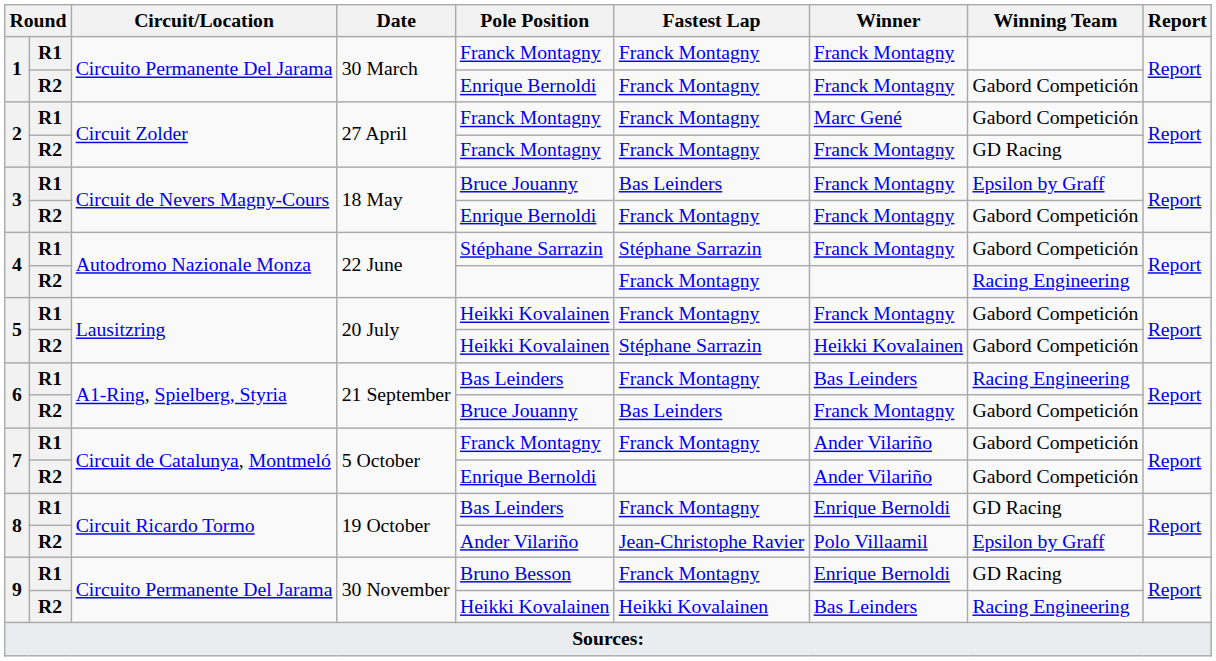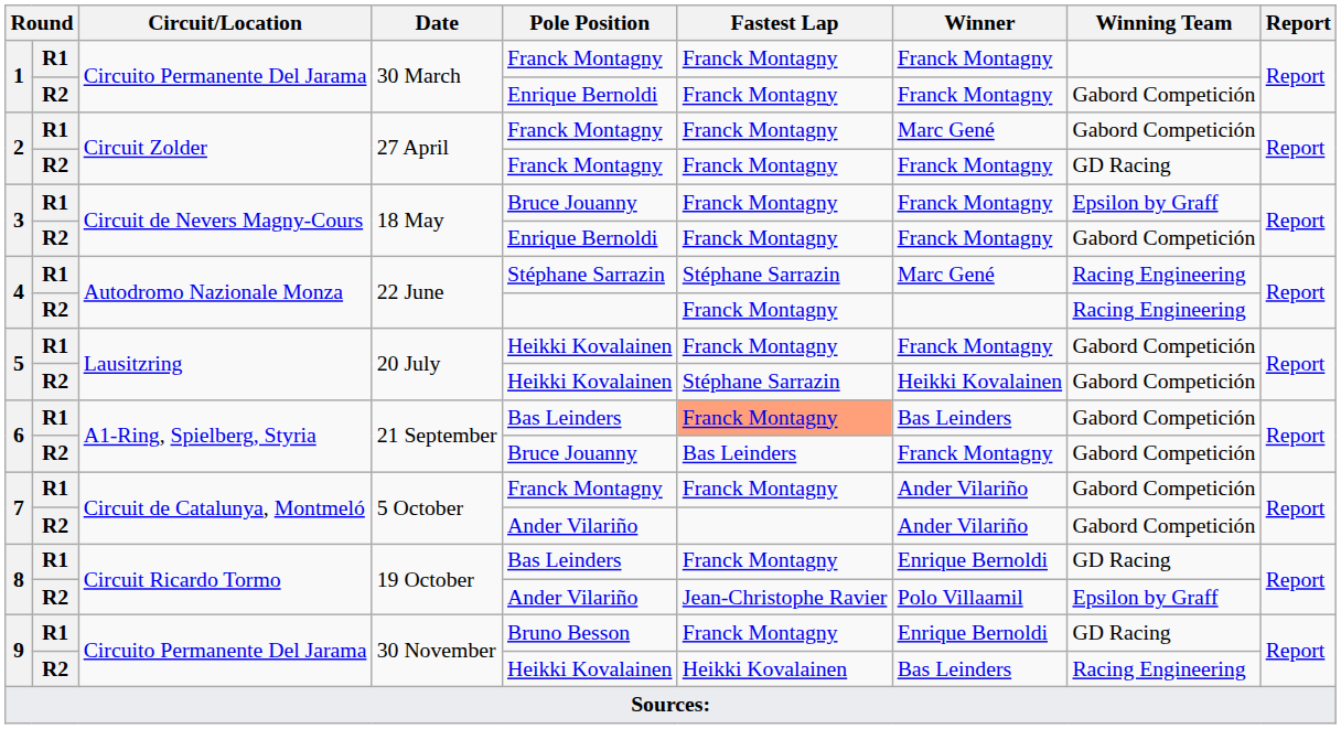3 / R1 | Fastest Lap: Bas Leinders -> Franck Montagny
4 / R1 | Winner: Franck Montagny -> Marc Gené
4 / R1 | Winning Team: Gabord Competición -> Racing Engineering
6 / R1 | Fastest Lap: no background -> lightsalmon background
6 / R1 | Winning Team: Racing Engineering -> Gabord Competición
7 / R2 | Pole Position: Enrique Bernoldi -> Ander Vilariño
